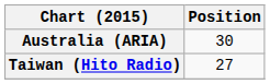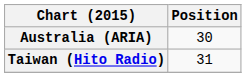Taiwan (Hito Radio) | Position: 27 -> 31
